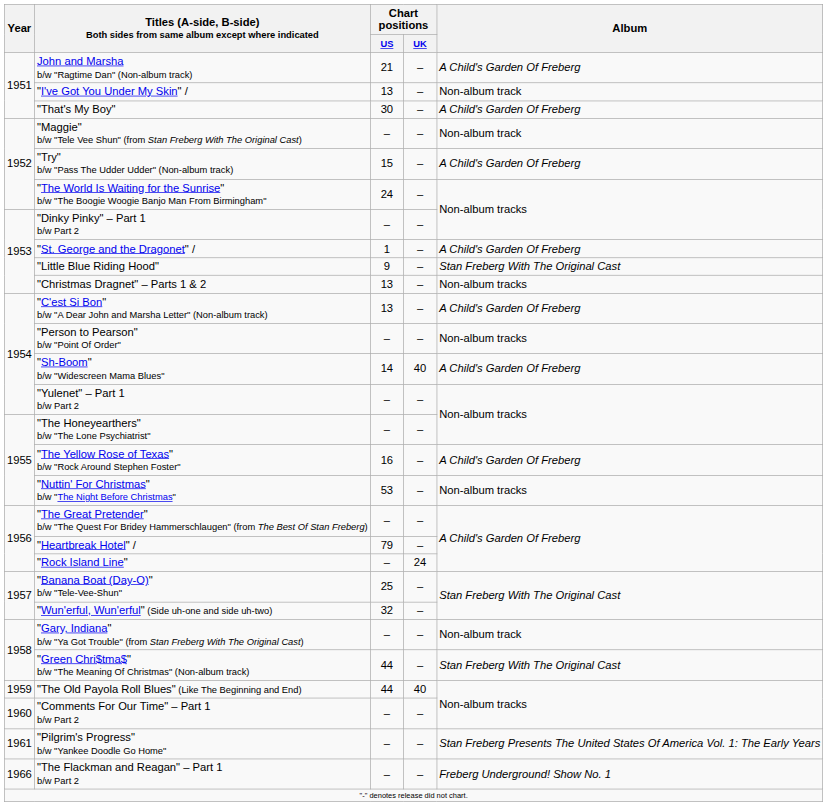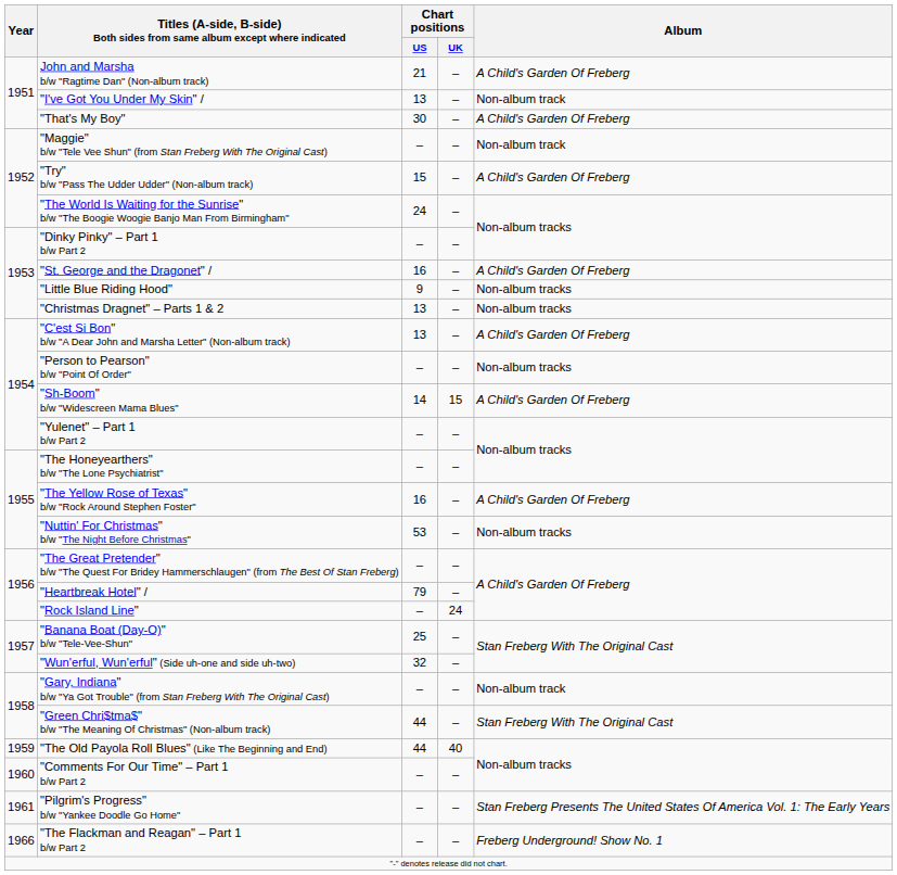"St. George and the Dragonet" / | Chart positions / US: 1 -> 16
"Little Blue Riding Hood" | Album: Stan Freberg With The Original Cast -> Non-album tracks
"Sh-Boom" b/w "Widescreen Mama Blues" | Chart positions / UK: 40 -> 15
